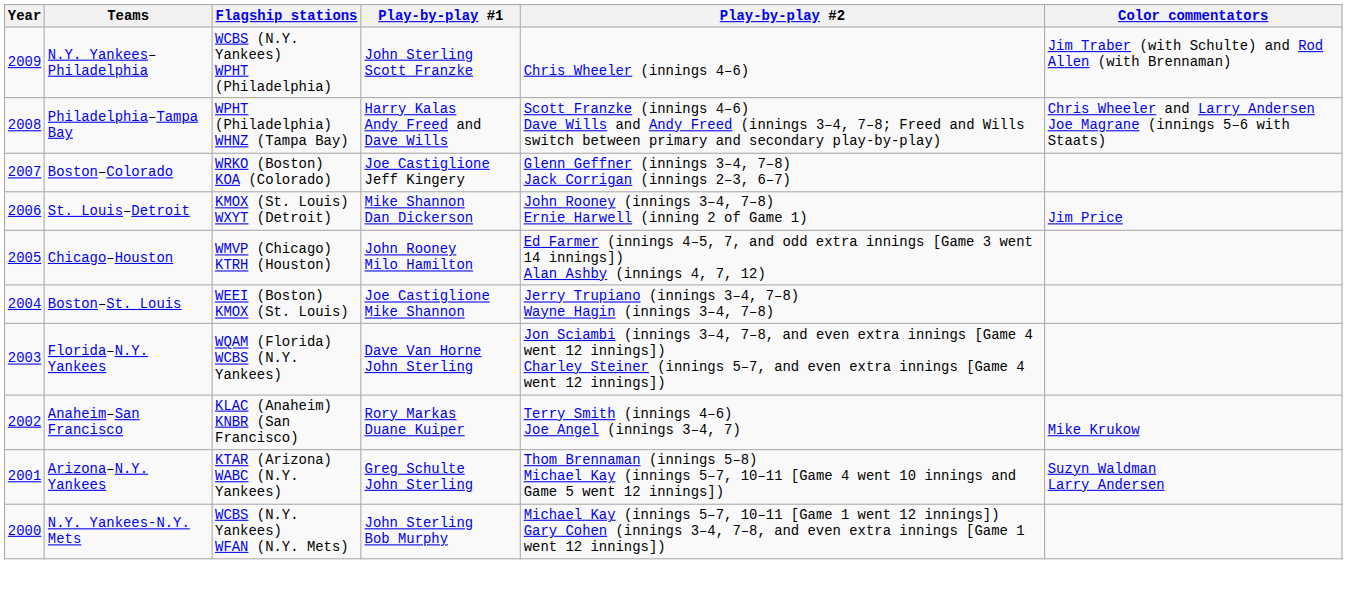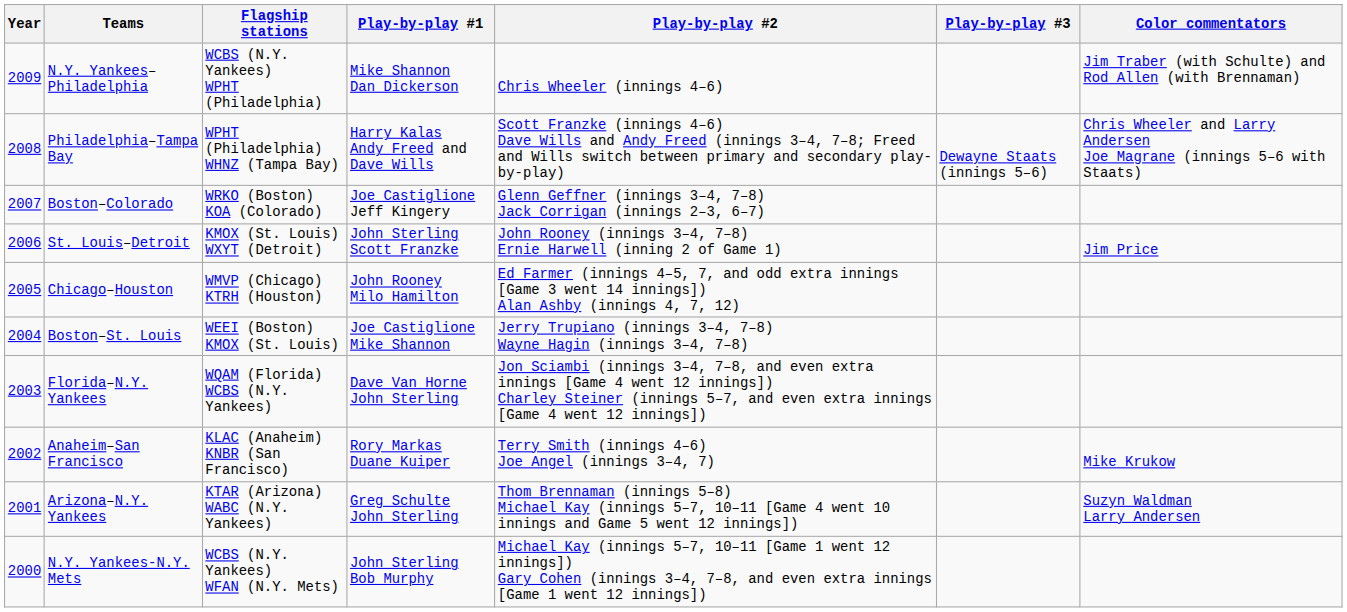+ column: Play-by-play #3 | Dewayne Staats (innings 5–6)
N.Y. Yankees–Philadelphia | Play-by-play #1: John Sterling Scott Franzke -> Mike Shannon Dan Dickerson
St. Louis–Detroit | Play-by-play #1: Mike Shannon Dan Dickerson -> John Sterling Scott Franzke
